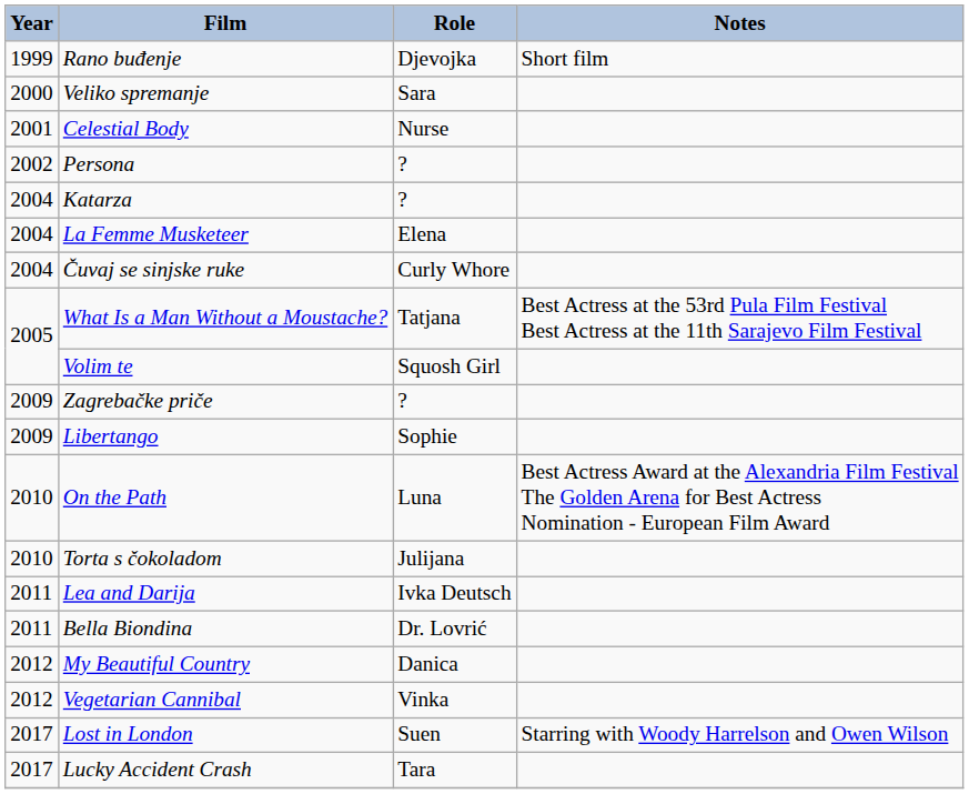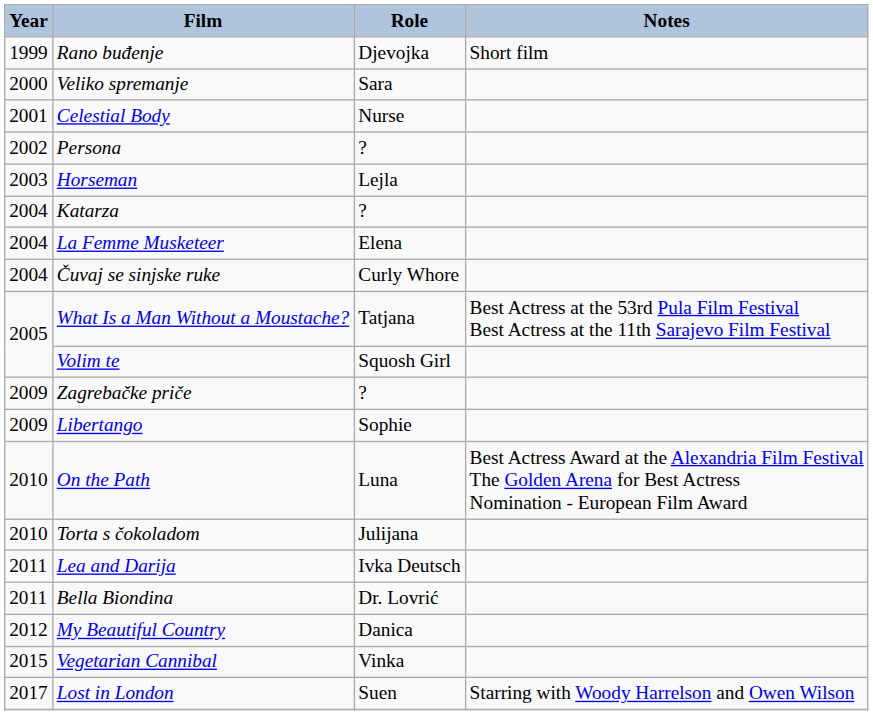+ row: 2003 | Horseman | Lejla
Vegetarian Cannibal | Year: 2012 -> 2015
- row: 2017 | Lucky Accident Crash | Tara
